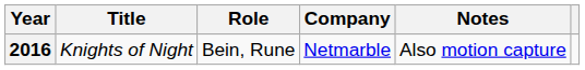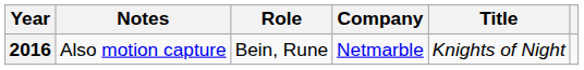columns swapped: Title <-> Notes
